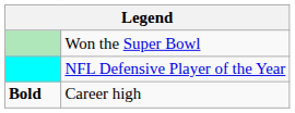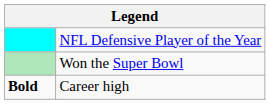rows swapped: NFL Defensive Player of the Year <-> Won the Super Bowl
